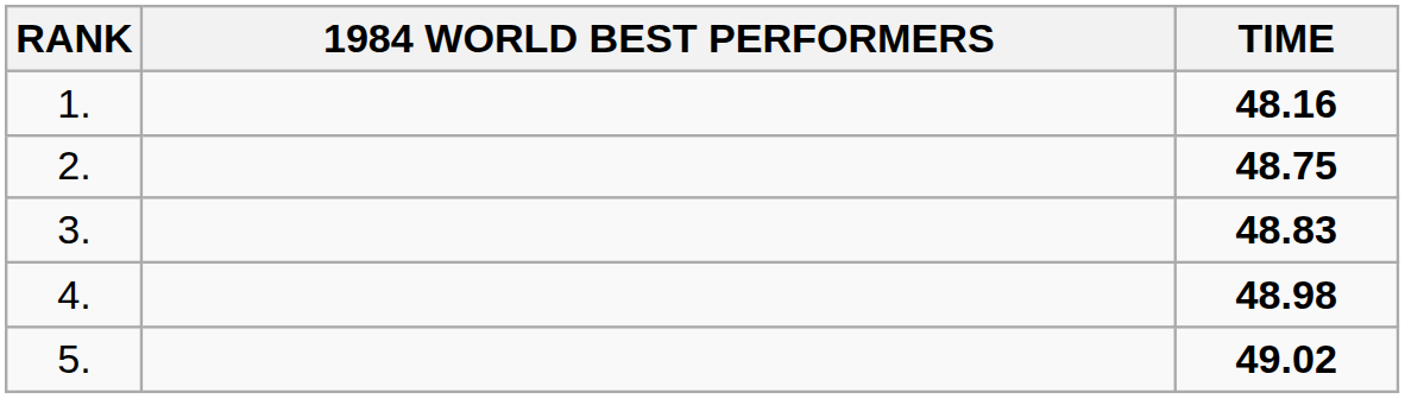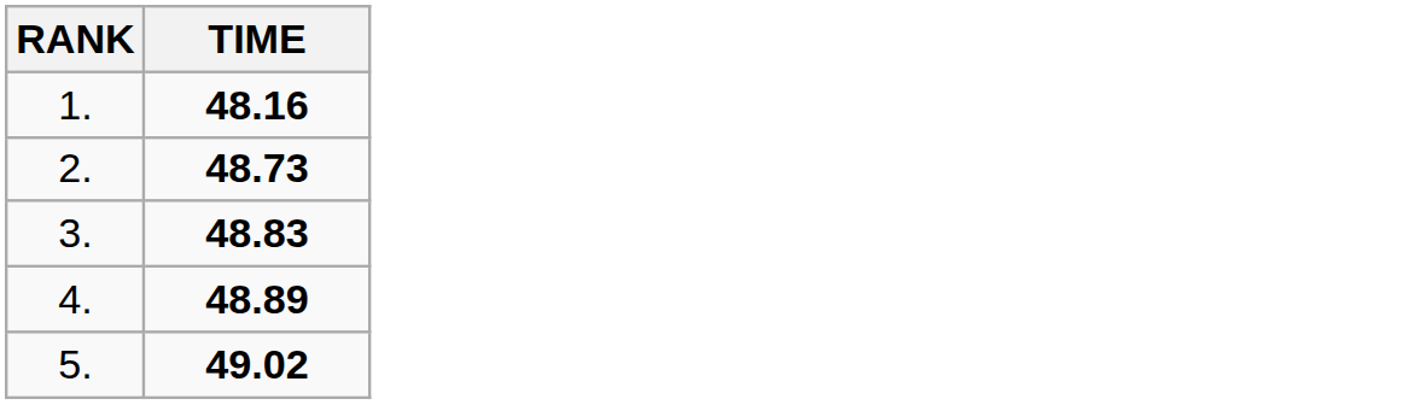- column: 1984 WORLD BEST PERFORMERS
2. | TIME: 48.75 -> 48.73
4. | TIME: 48.98 -> 48.89
